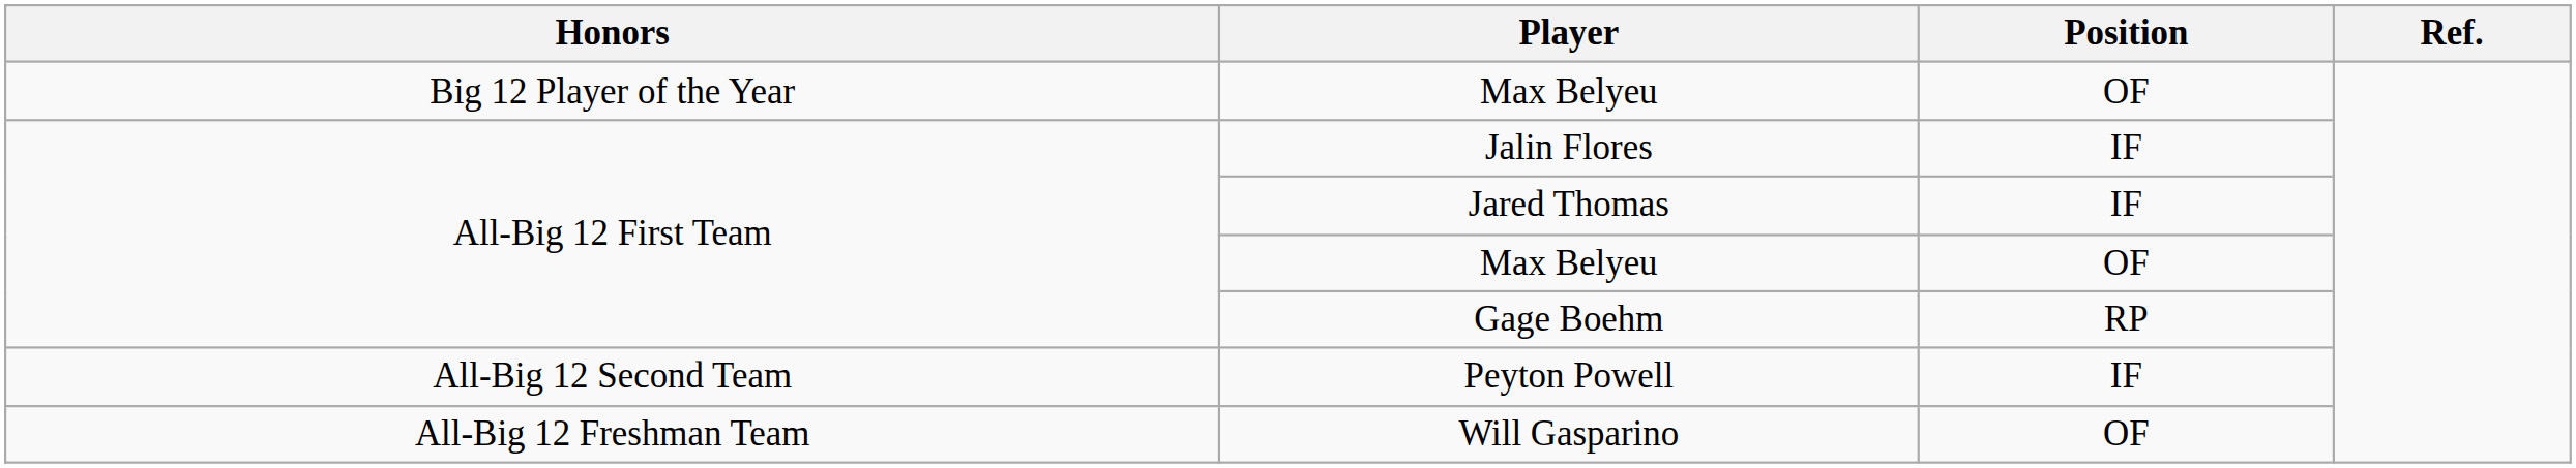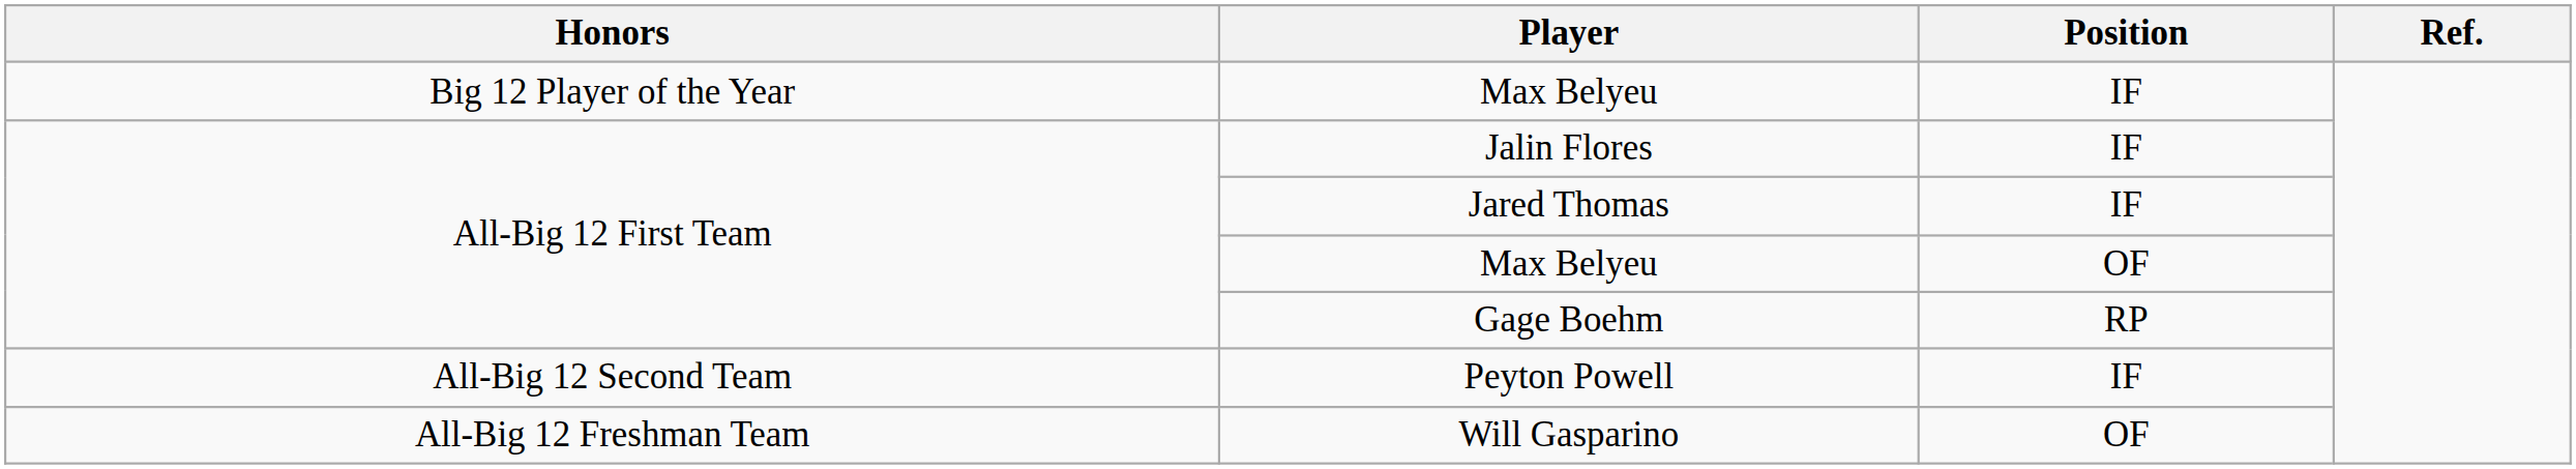Big 12 Player of the Year / Max Belyeu | Position: OF -> IF
